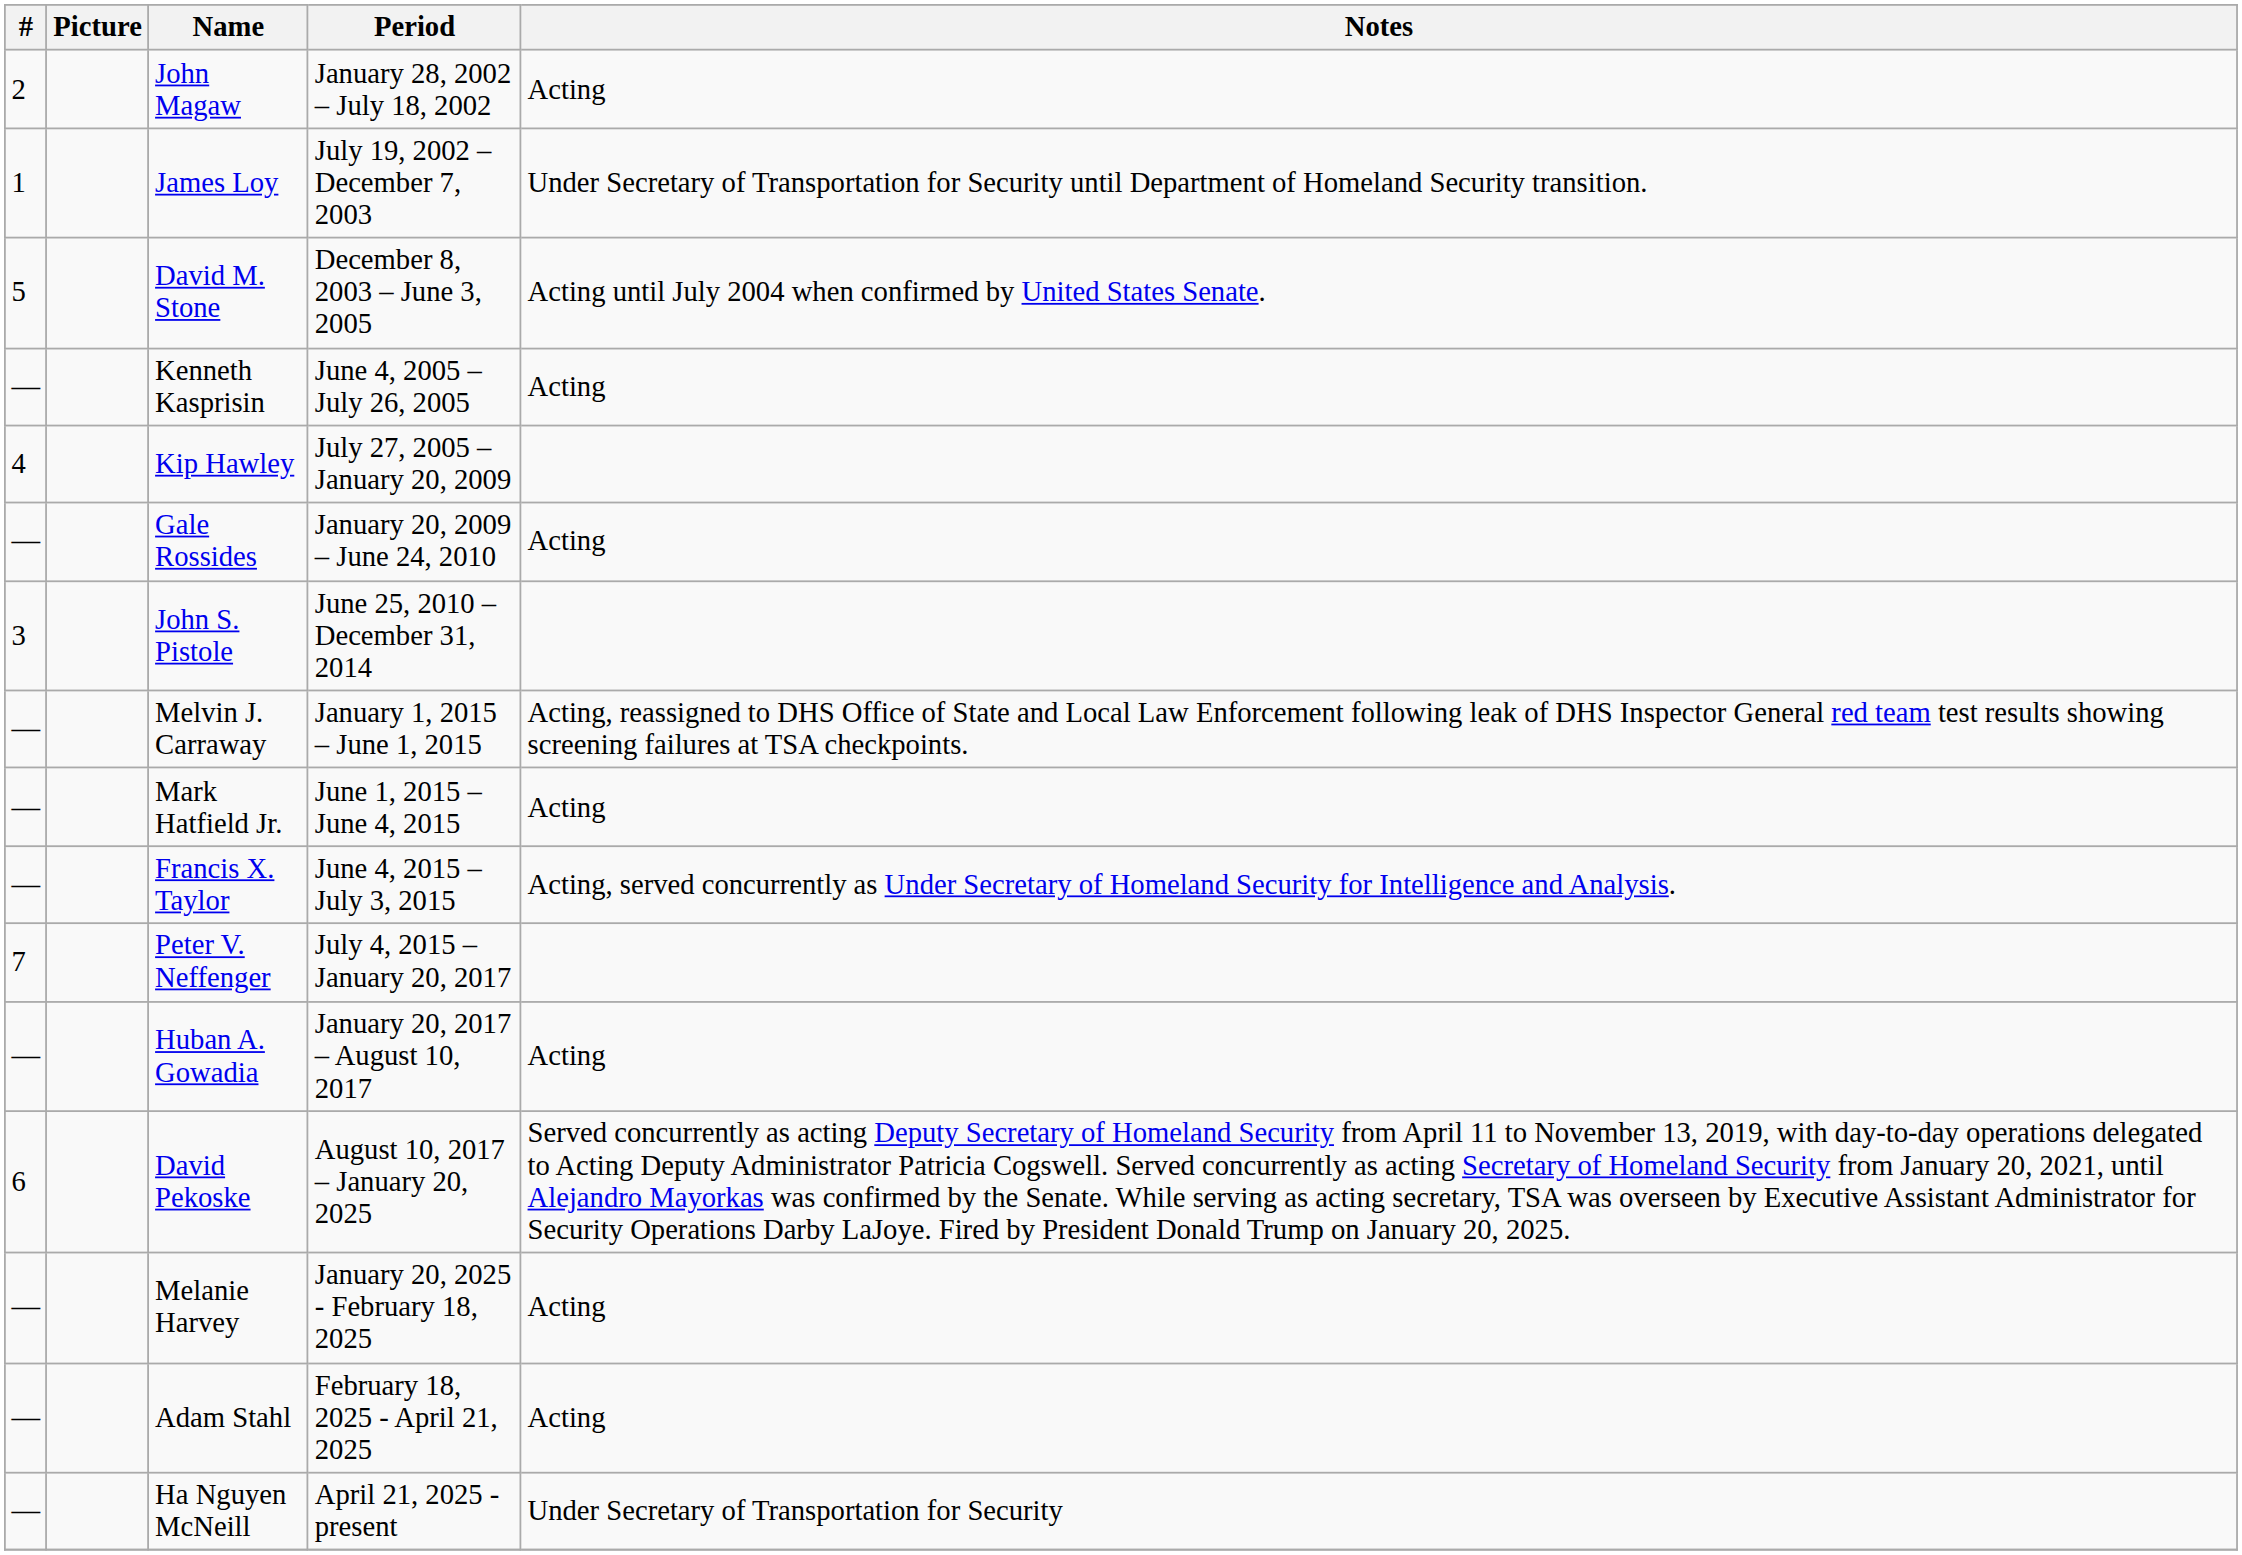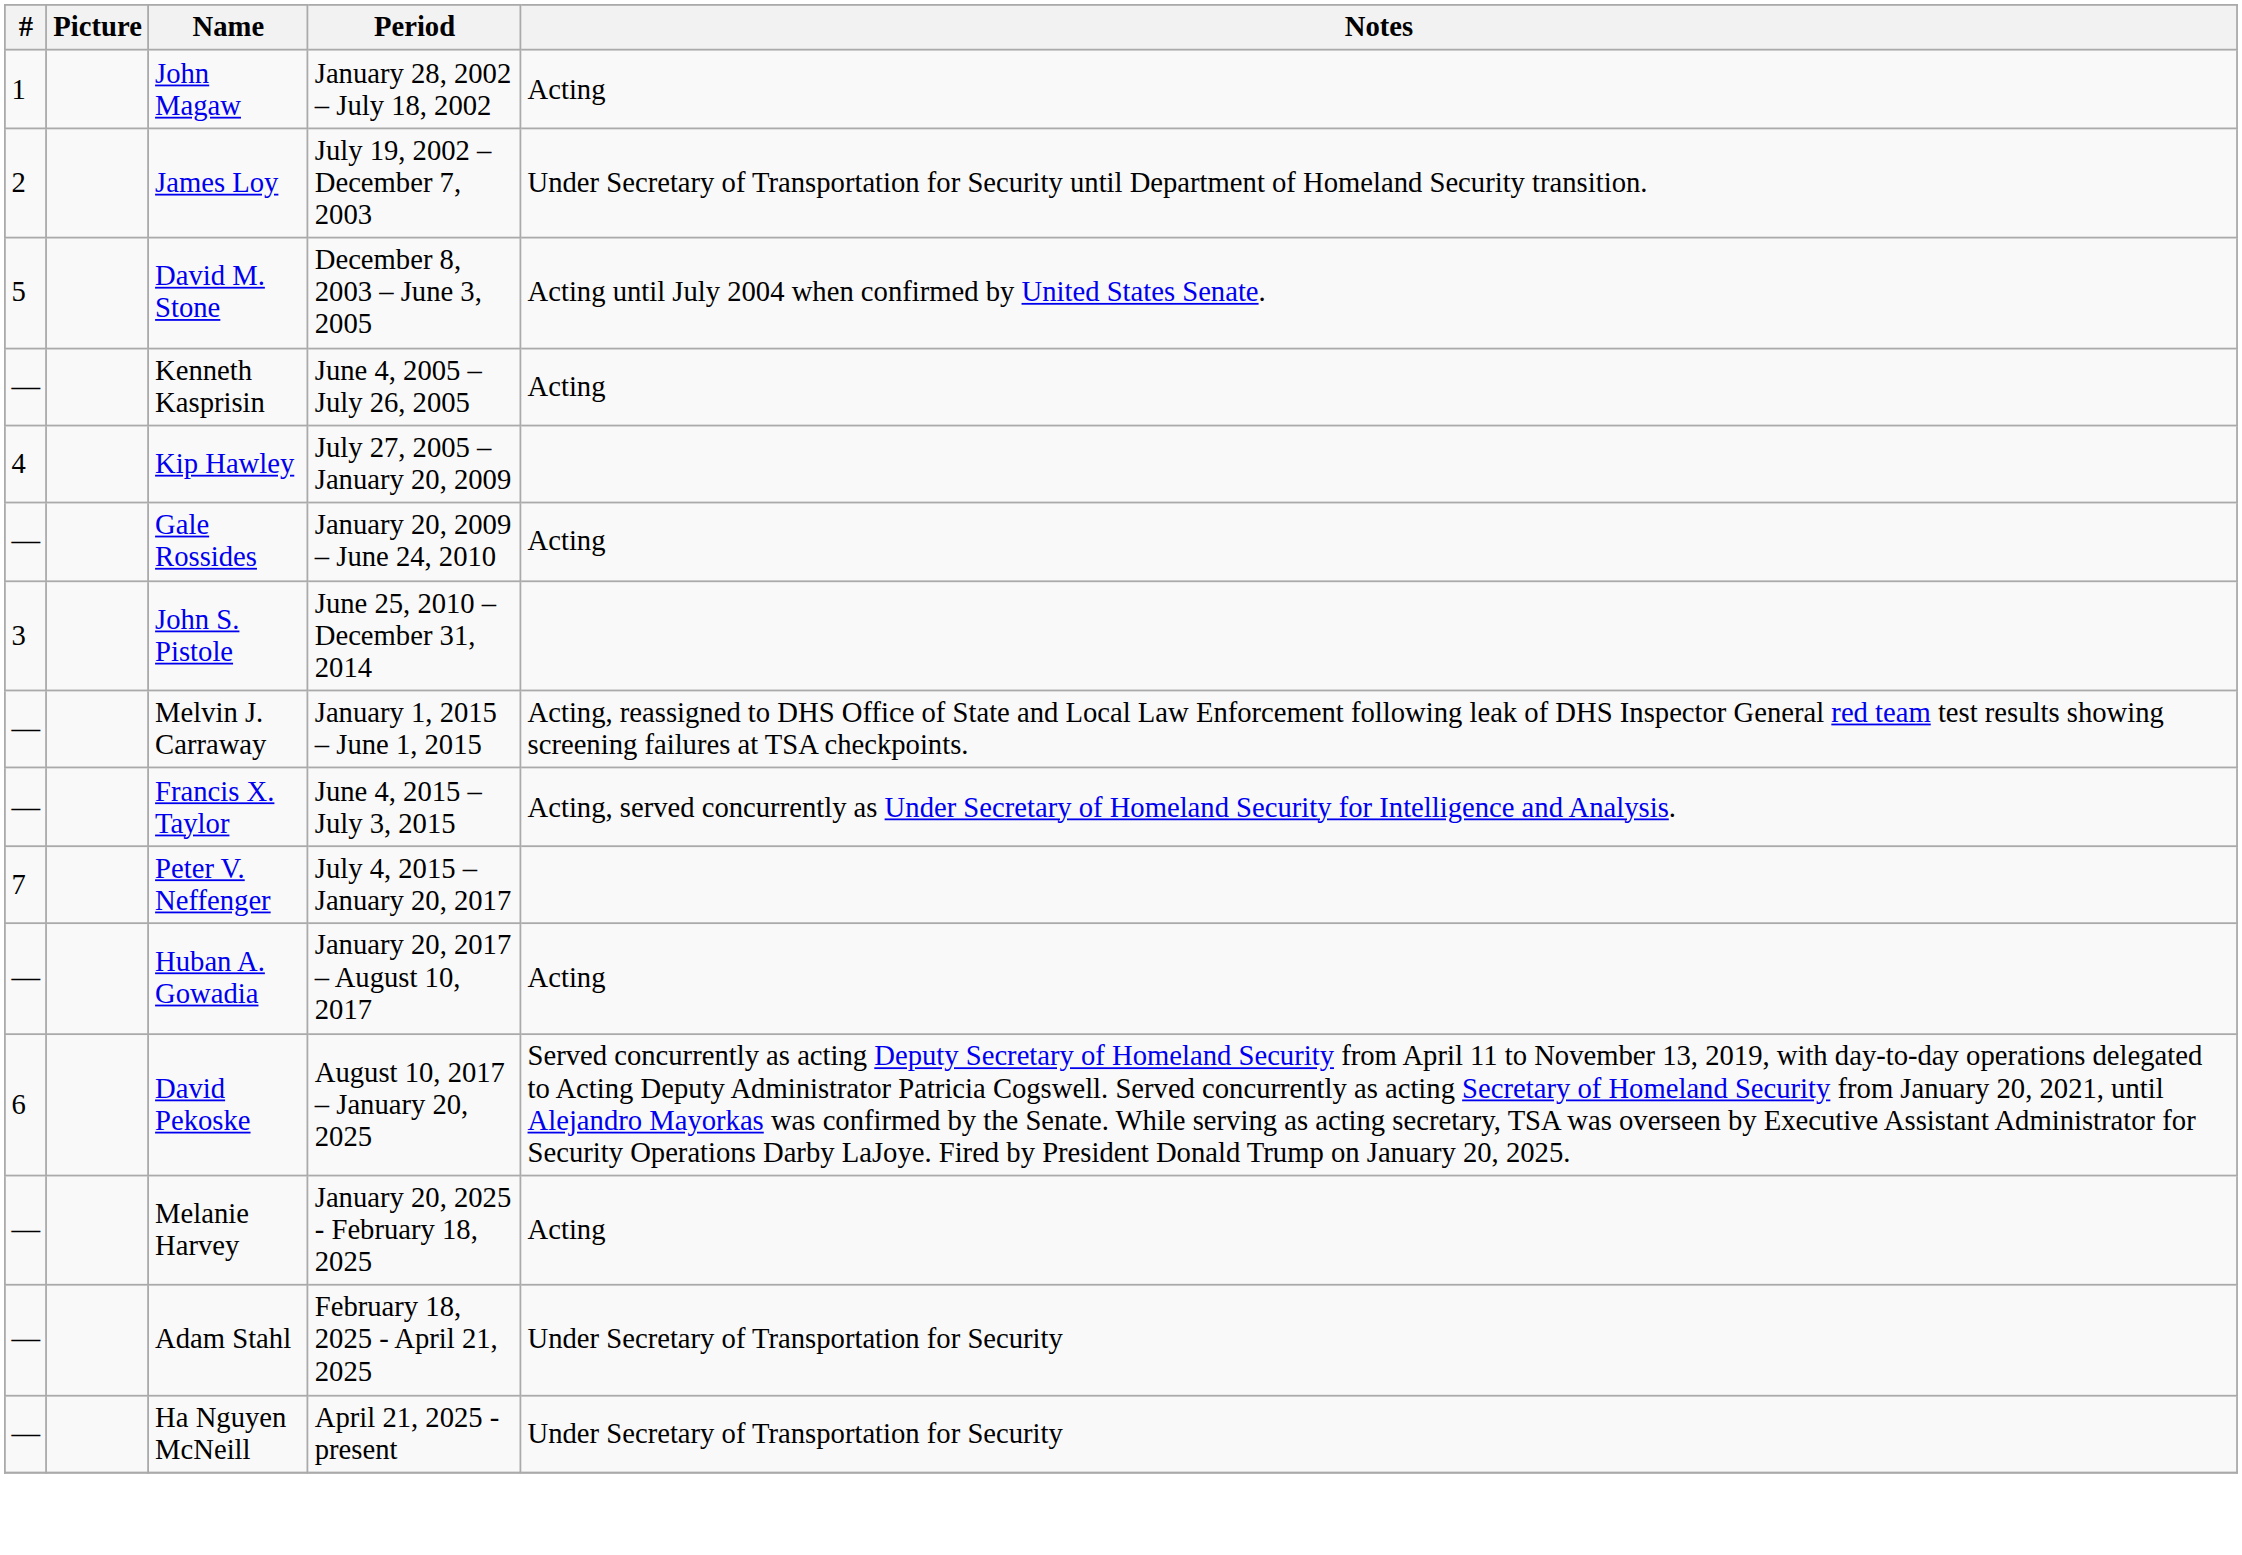John Magaw | #: 2 -> 1
James Loy | #: 1 -> 2
- row: — | Mark Hatfield Jr. | June 1, 2015 – June 4, 2015 | Acting
Adam Stahl | Notes: Acting -> Under Secretary of Transportation for Security
